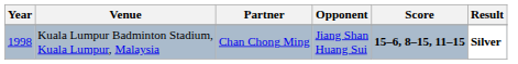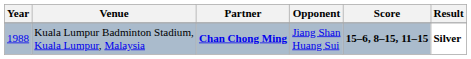Kuala Lumpur Badminton Stadium, Kuala Lumpur, Malaysia | Year: 1998 -> 1988
Kuala Lumpur Badminton Stadium, Kuala Lumpur, Malaysia | Partner: normal -> bold
